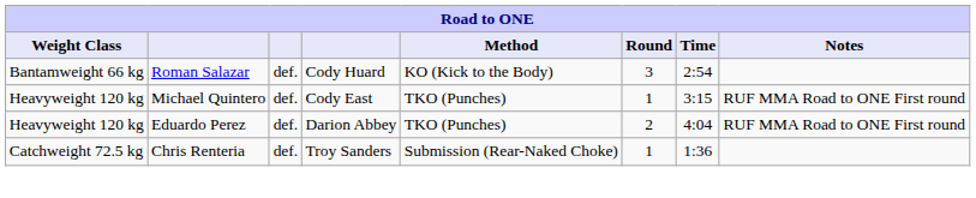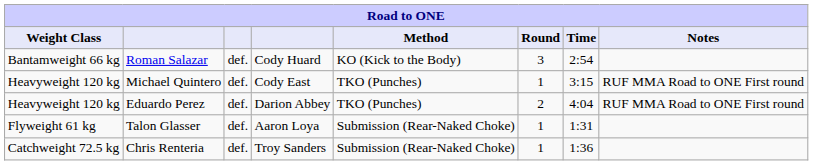+ row: Flyweight 61 kg | Talon Glasser | def. | Aaron Loya | Submission (Rear-Naked Choke) | 1 | 1:31
